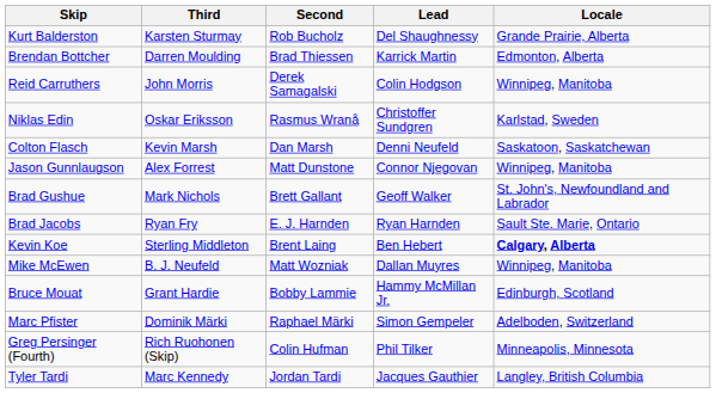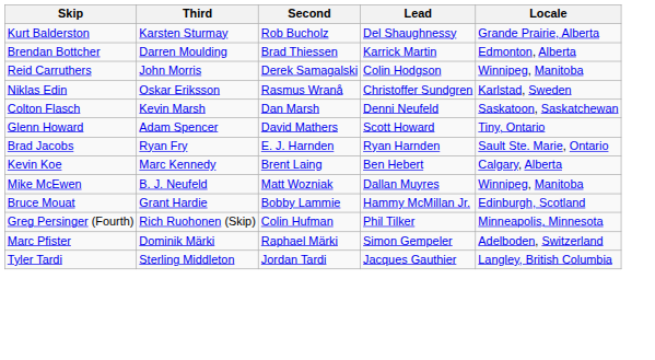- row: Jason Gunnlaugson | Alex Forrest | Matt Dunstone | Connor Njegovan | Winnipeg, Manitoba
- row: Brad Gushue | Mark Nichols | Brett Gallant | Geoff Walker | St. John's, Newfoundland and Labrador
+ row: Glenn Howard | Adam Spencer | David Mathers | Scott Howard | Tiny, Ontario
Kevin Koe | Third: Sterling Middleton -> Marc Kennedy
Kevin Koe | Locale: bold -> normal
rows swapped: Greg Persinger (Fourth) <-> Marc Pfister
Tyler Tardi | Third: Marc Kennedy -> Sterling Middleton
